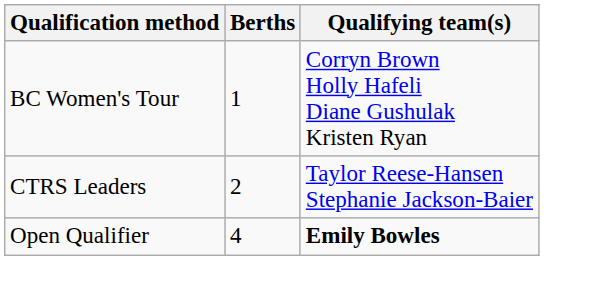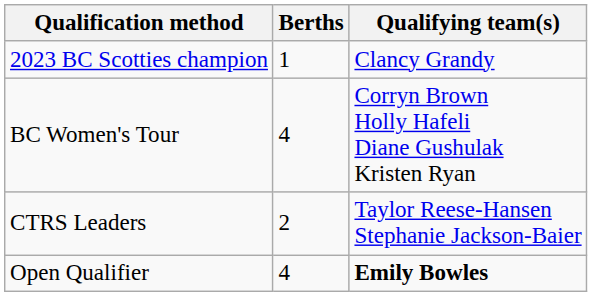+ row: 2023 BC Scotties champion | 1 | Clancy Grandy
BC Women's Tour | Berths: 1 -> 4
